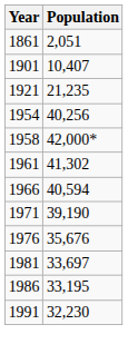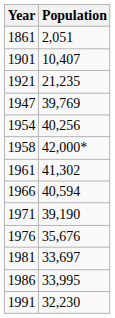+ row: 1947 | 39,769
1986 | Population: 33,195 -> 33,995
